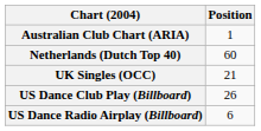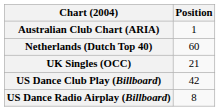US Dance Club Play (Billboard) | Position: 26 -> 42
US Dance Radio Airplay (Billboard) | Position: 6 -> 8
